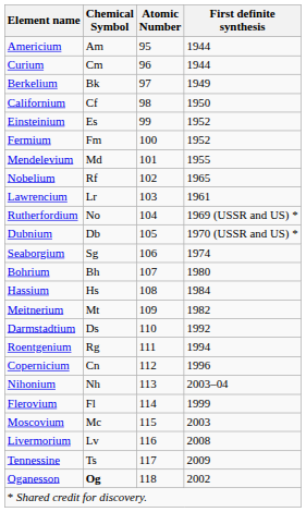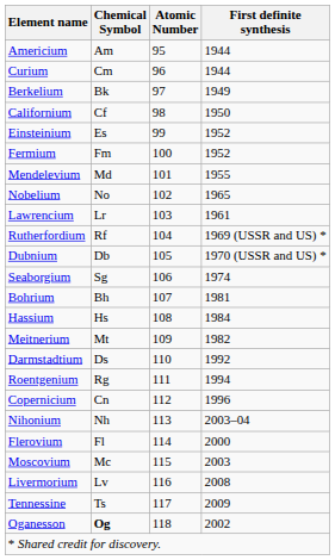Nobelium | Chemical Symbol: Rf -> No
Rutherfordium | Chemical Symbol: No -> Rf
Bohrium | First definite synthesis: 1980 -> 1981
Flerovium | First definite synthesis: 1999 -> 2000
